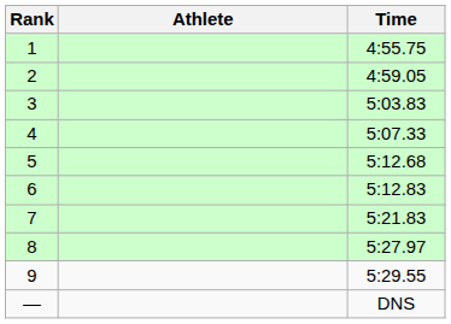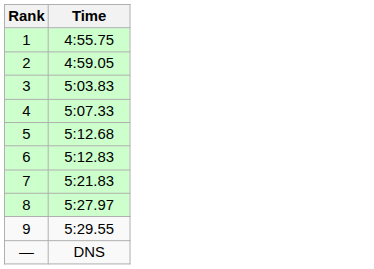- column: Athlete
